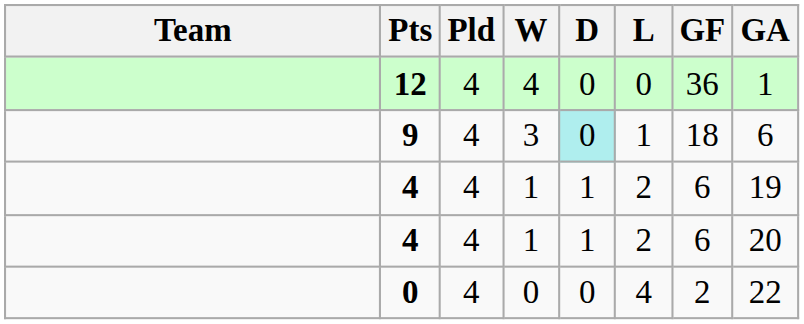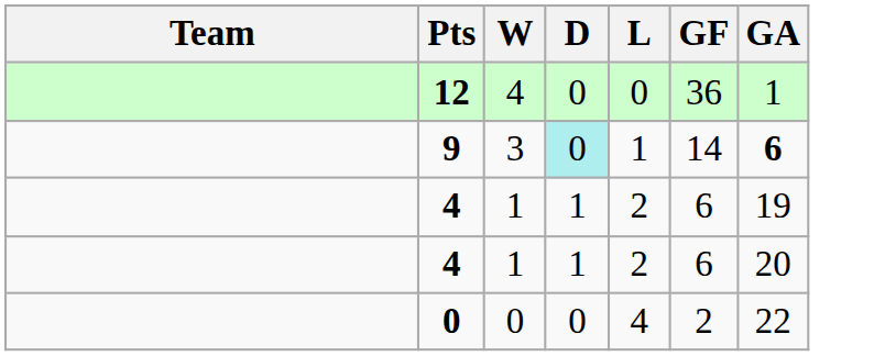- column: Pld | 4 | 4 | 4 | 4 | 4
9 | GF: 18 -> 14
9 | GA: normal -> bold
